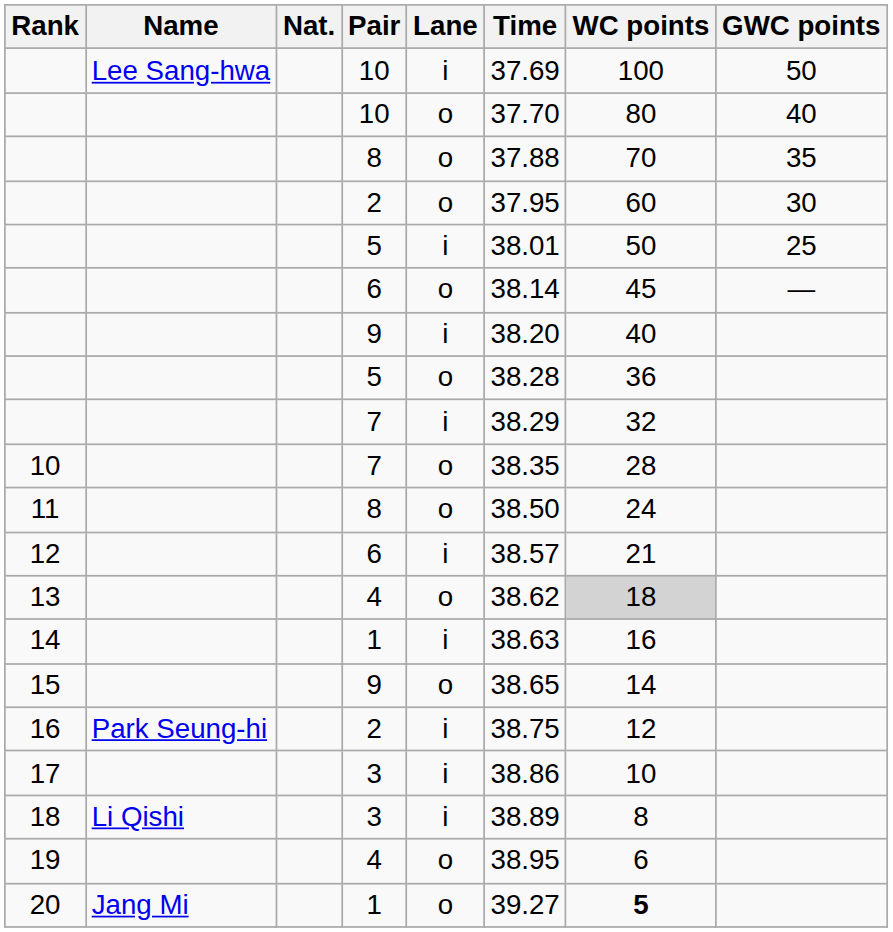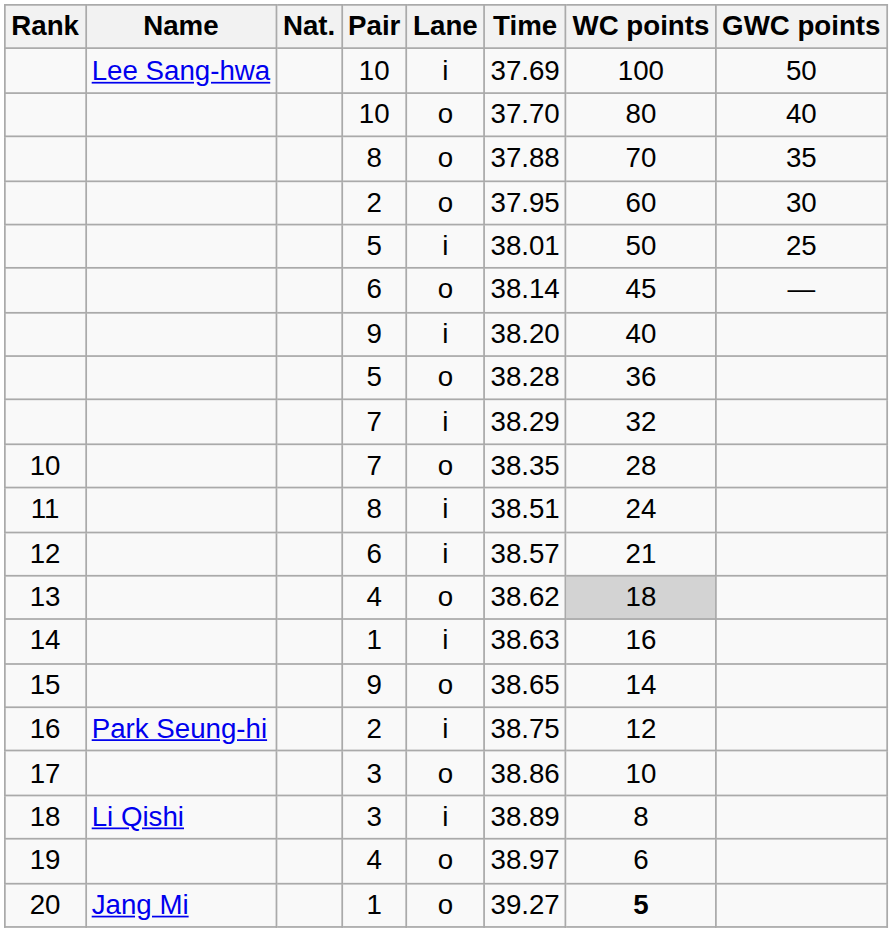11 | Lane: o -> i
11 | Time: 38.50 -> 38.51
17 | Lane: i -> o
19 | Time: 38.95 -> 38.97
